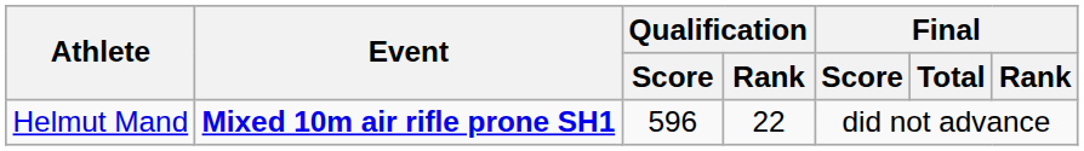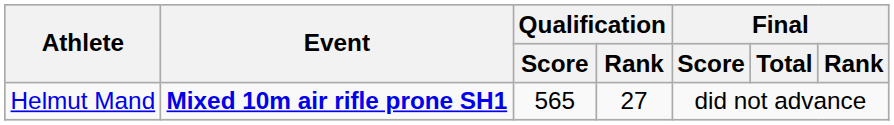Helmut Mand | Qualification / Score: 596 -> 565
Helmut Mand | Qualification / Rank: 22 -> 27
